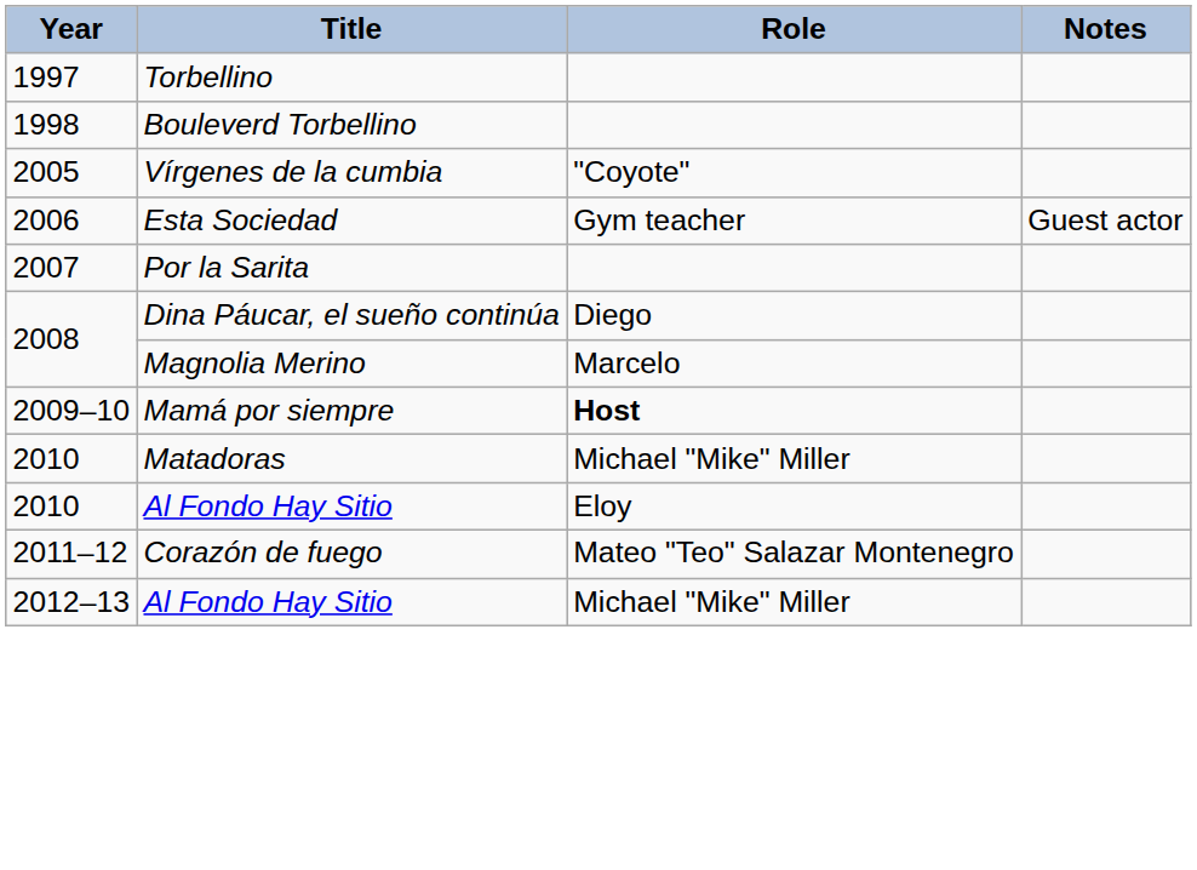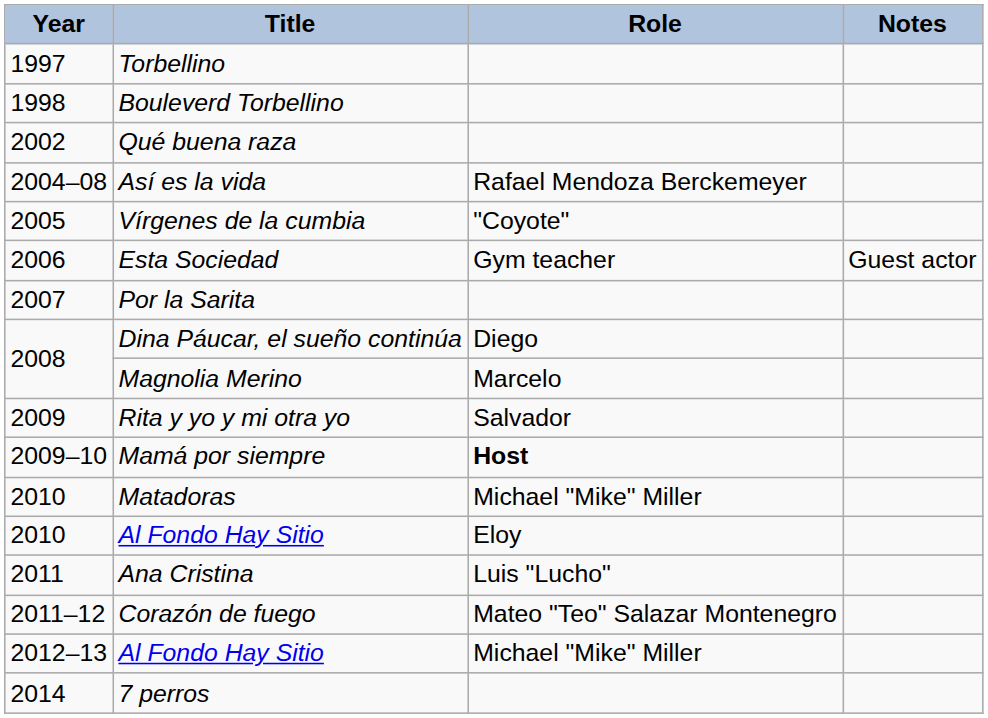+ row: 2002 | Qué buena raza
+ row: 2004–08 | Así es la vida | Rafael Mendoza Berckemeyer
+ row: 2009 | Rita y yo y mi otra yo | Salvador
+ row: 2011 | Ana Cristina | Luis "Lucho"
+ row: 2014 | 7 perros
